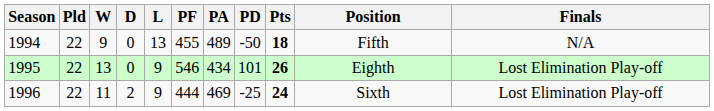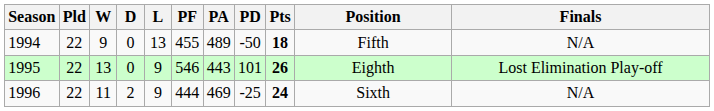1995 | PA: 434 -> 443
1996 | Finals: Lost Elimination Play-off -> N/A
